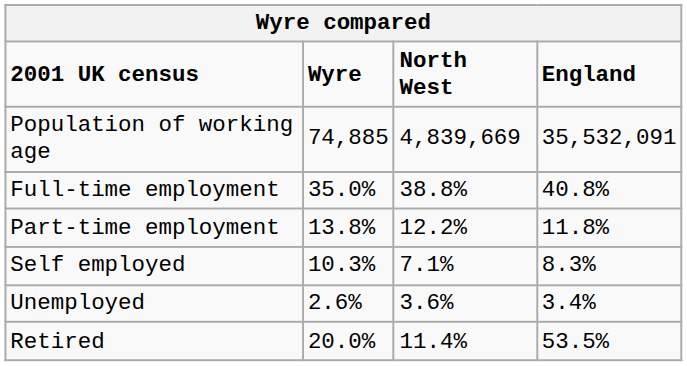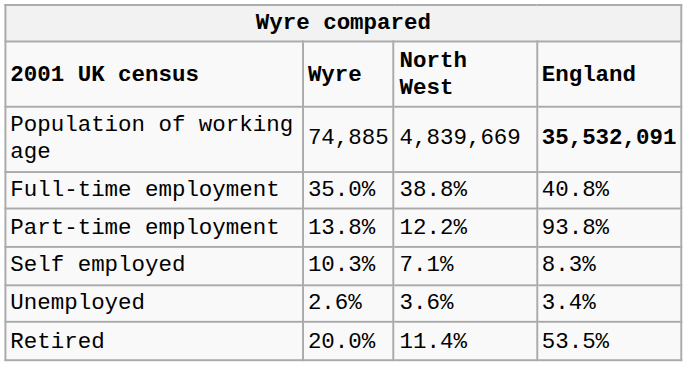Population of working age | England: normal -> bold
Part-time employment | England: 11.8% -> 93.8%
